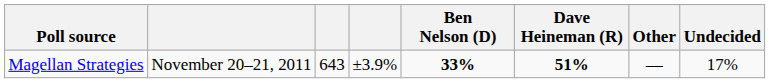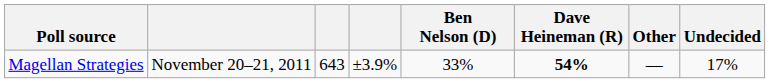Magellan Strategies | Ben Nelson (D): bold -> normal
Magellan Strategies | Dave Heineman (R): 51% -> 54%
